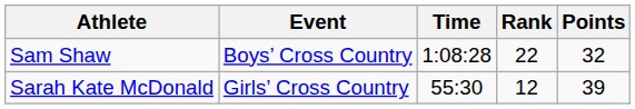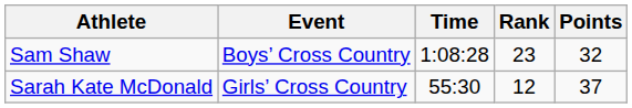Sam Shaw | Rank: 22 -> 23
Sarah Kate McDonald | Points: 39 -> 37
